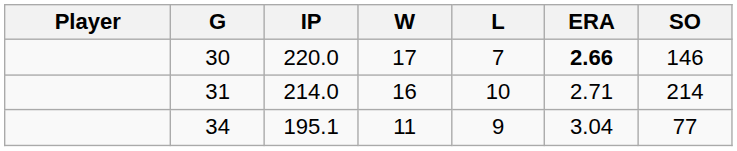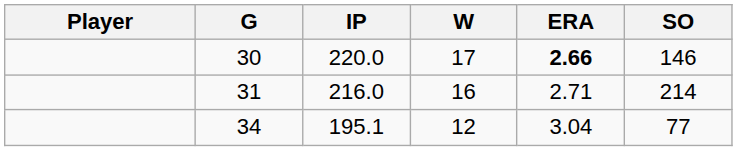- column: L | 7 | 10 | 9
31 | IP: 214.0 -> 216.0
34 | W: 11 -> 12
